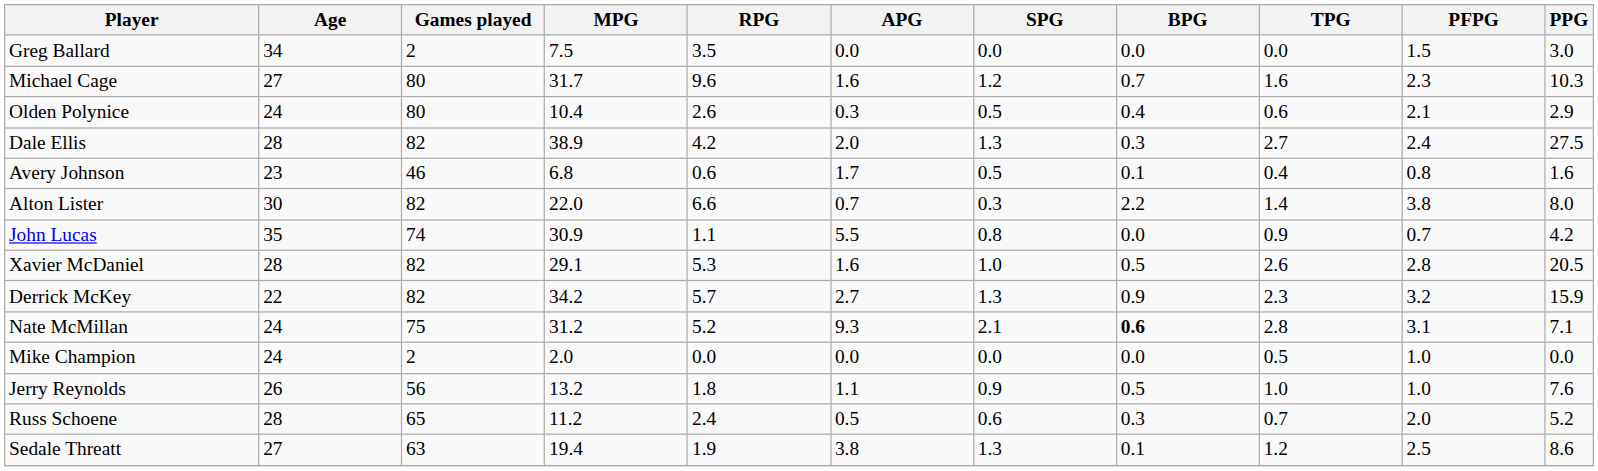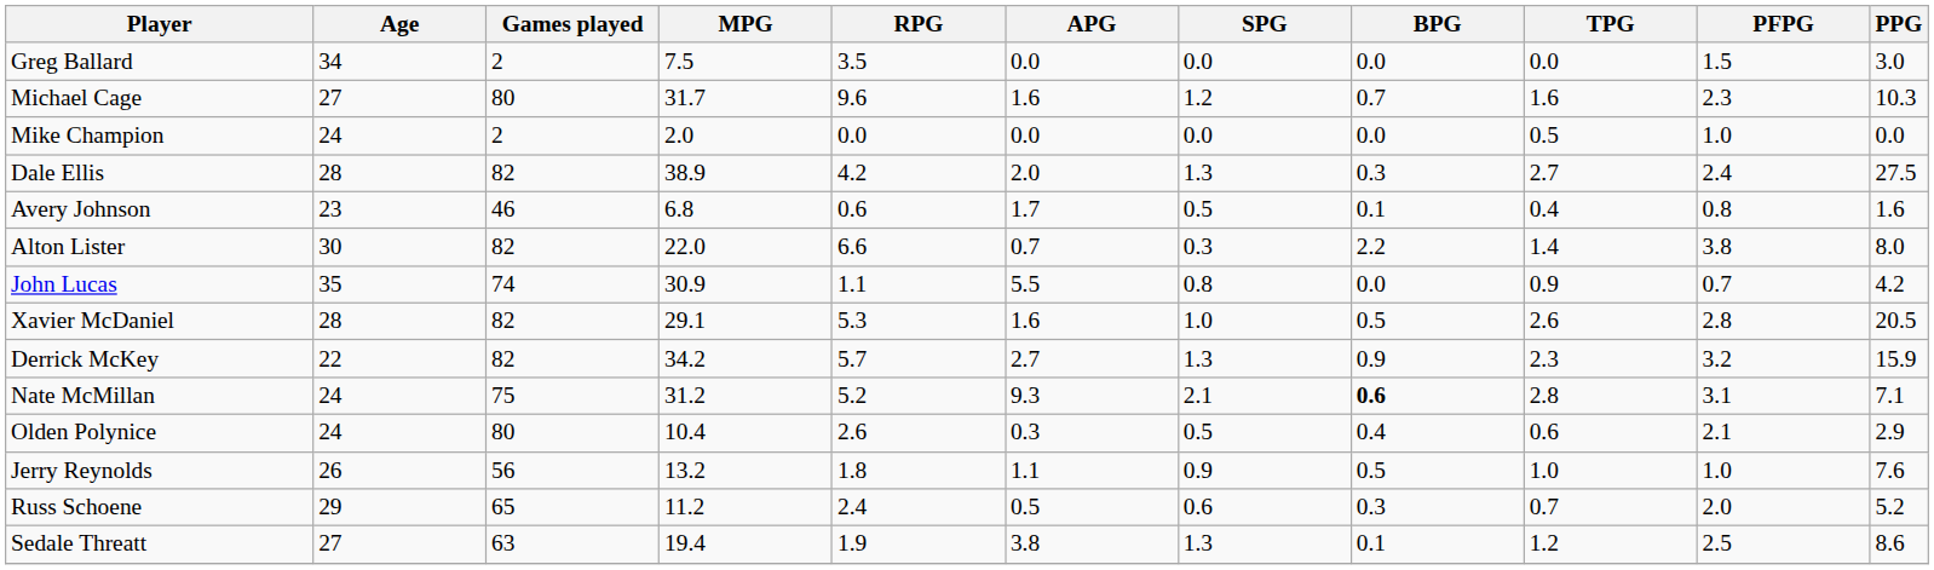rows swapped: Mike Champion <-> Olden Polynice
Russ Schoene | Age: 28 -> 29
